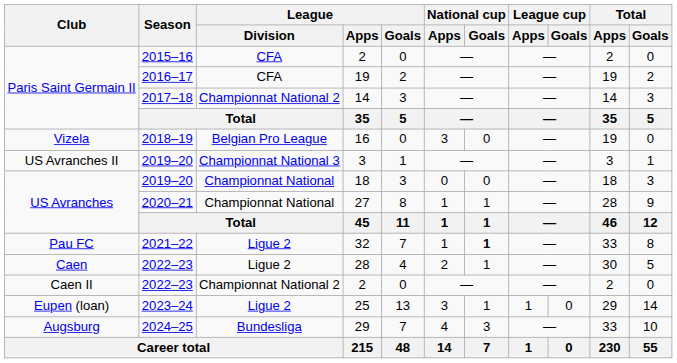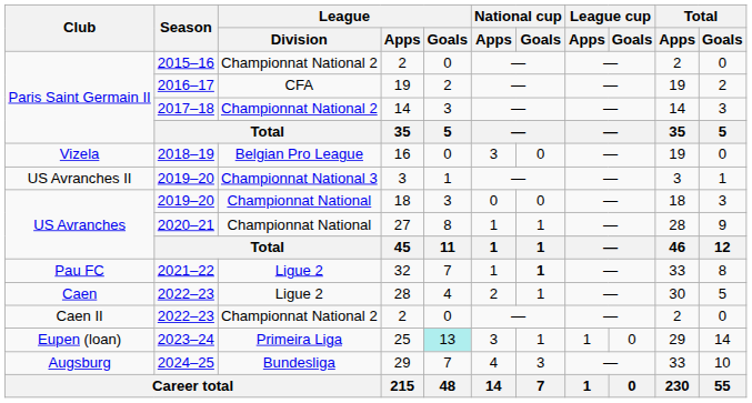2015–16 / 2 | League / Division: CFA -> Championnat National 2
25 | League / Division: Ligue 2 -> Primeira Liga
25 | League / Goals: no background -> paleturquoise background
